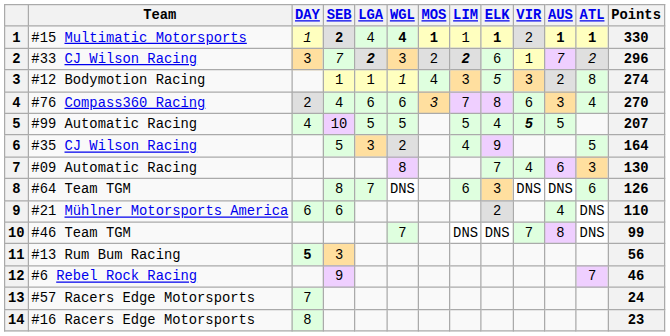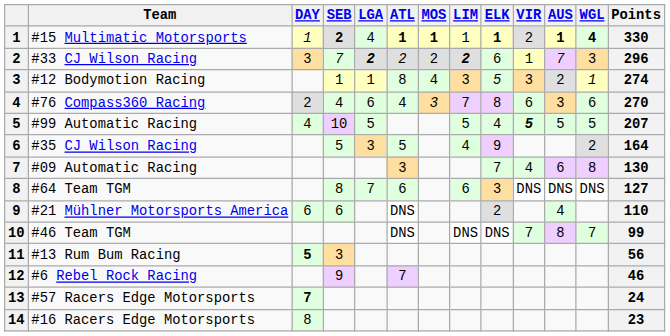columns swapped: WGL <-> ATL
#64 Team TGM | Points: 126 -> 127
#57 Racers Edge Motorsports | DAY: normal -> bold
